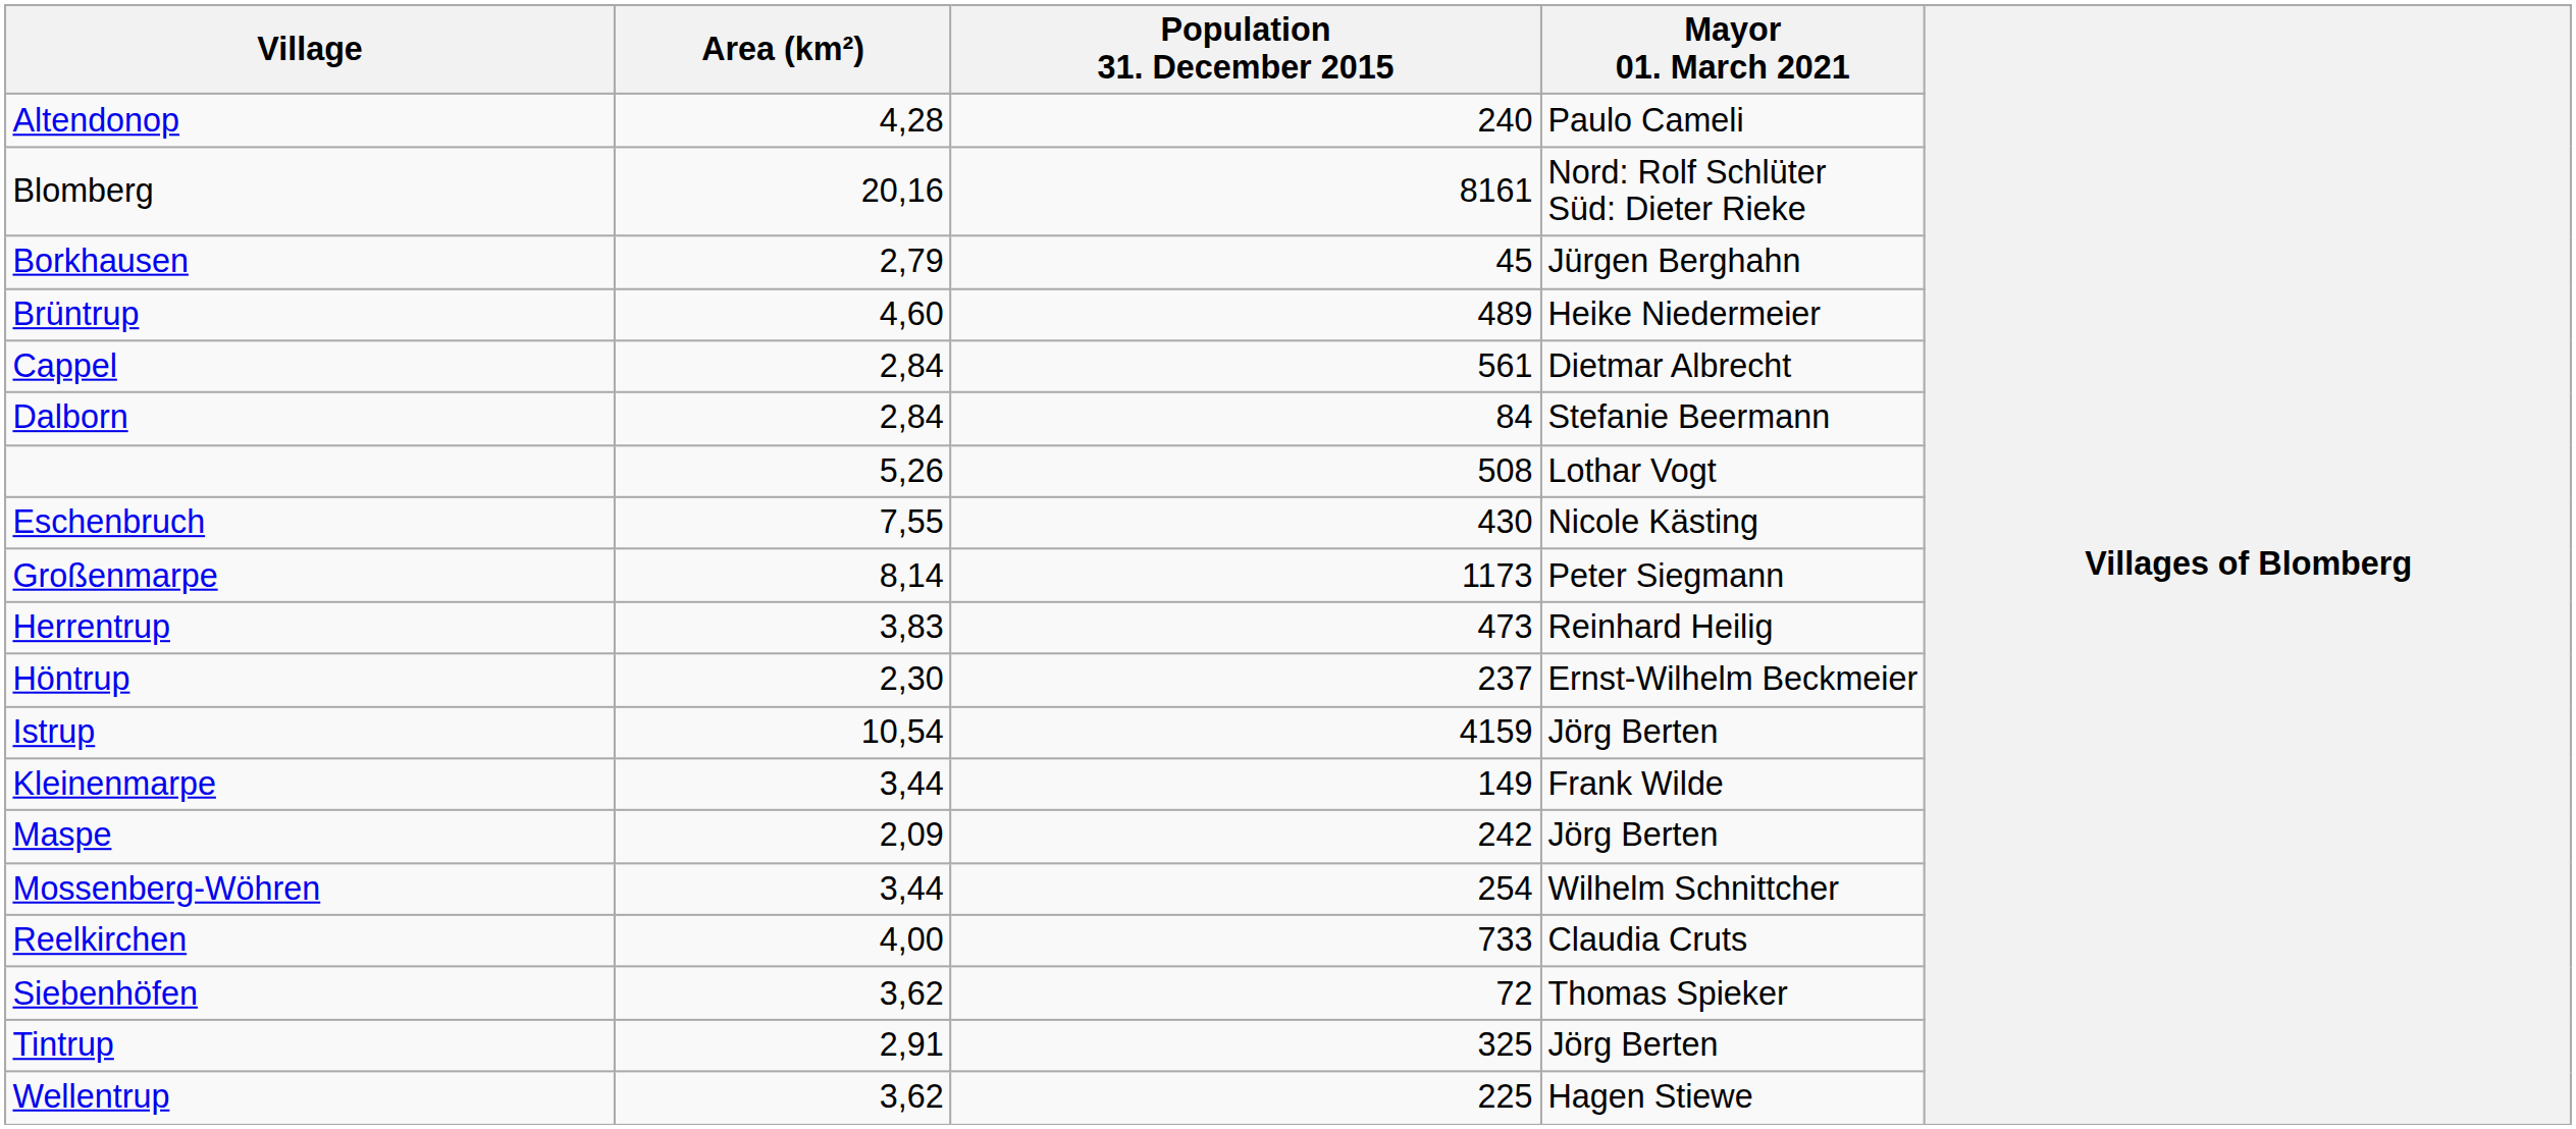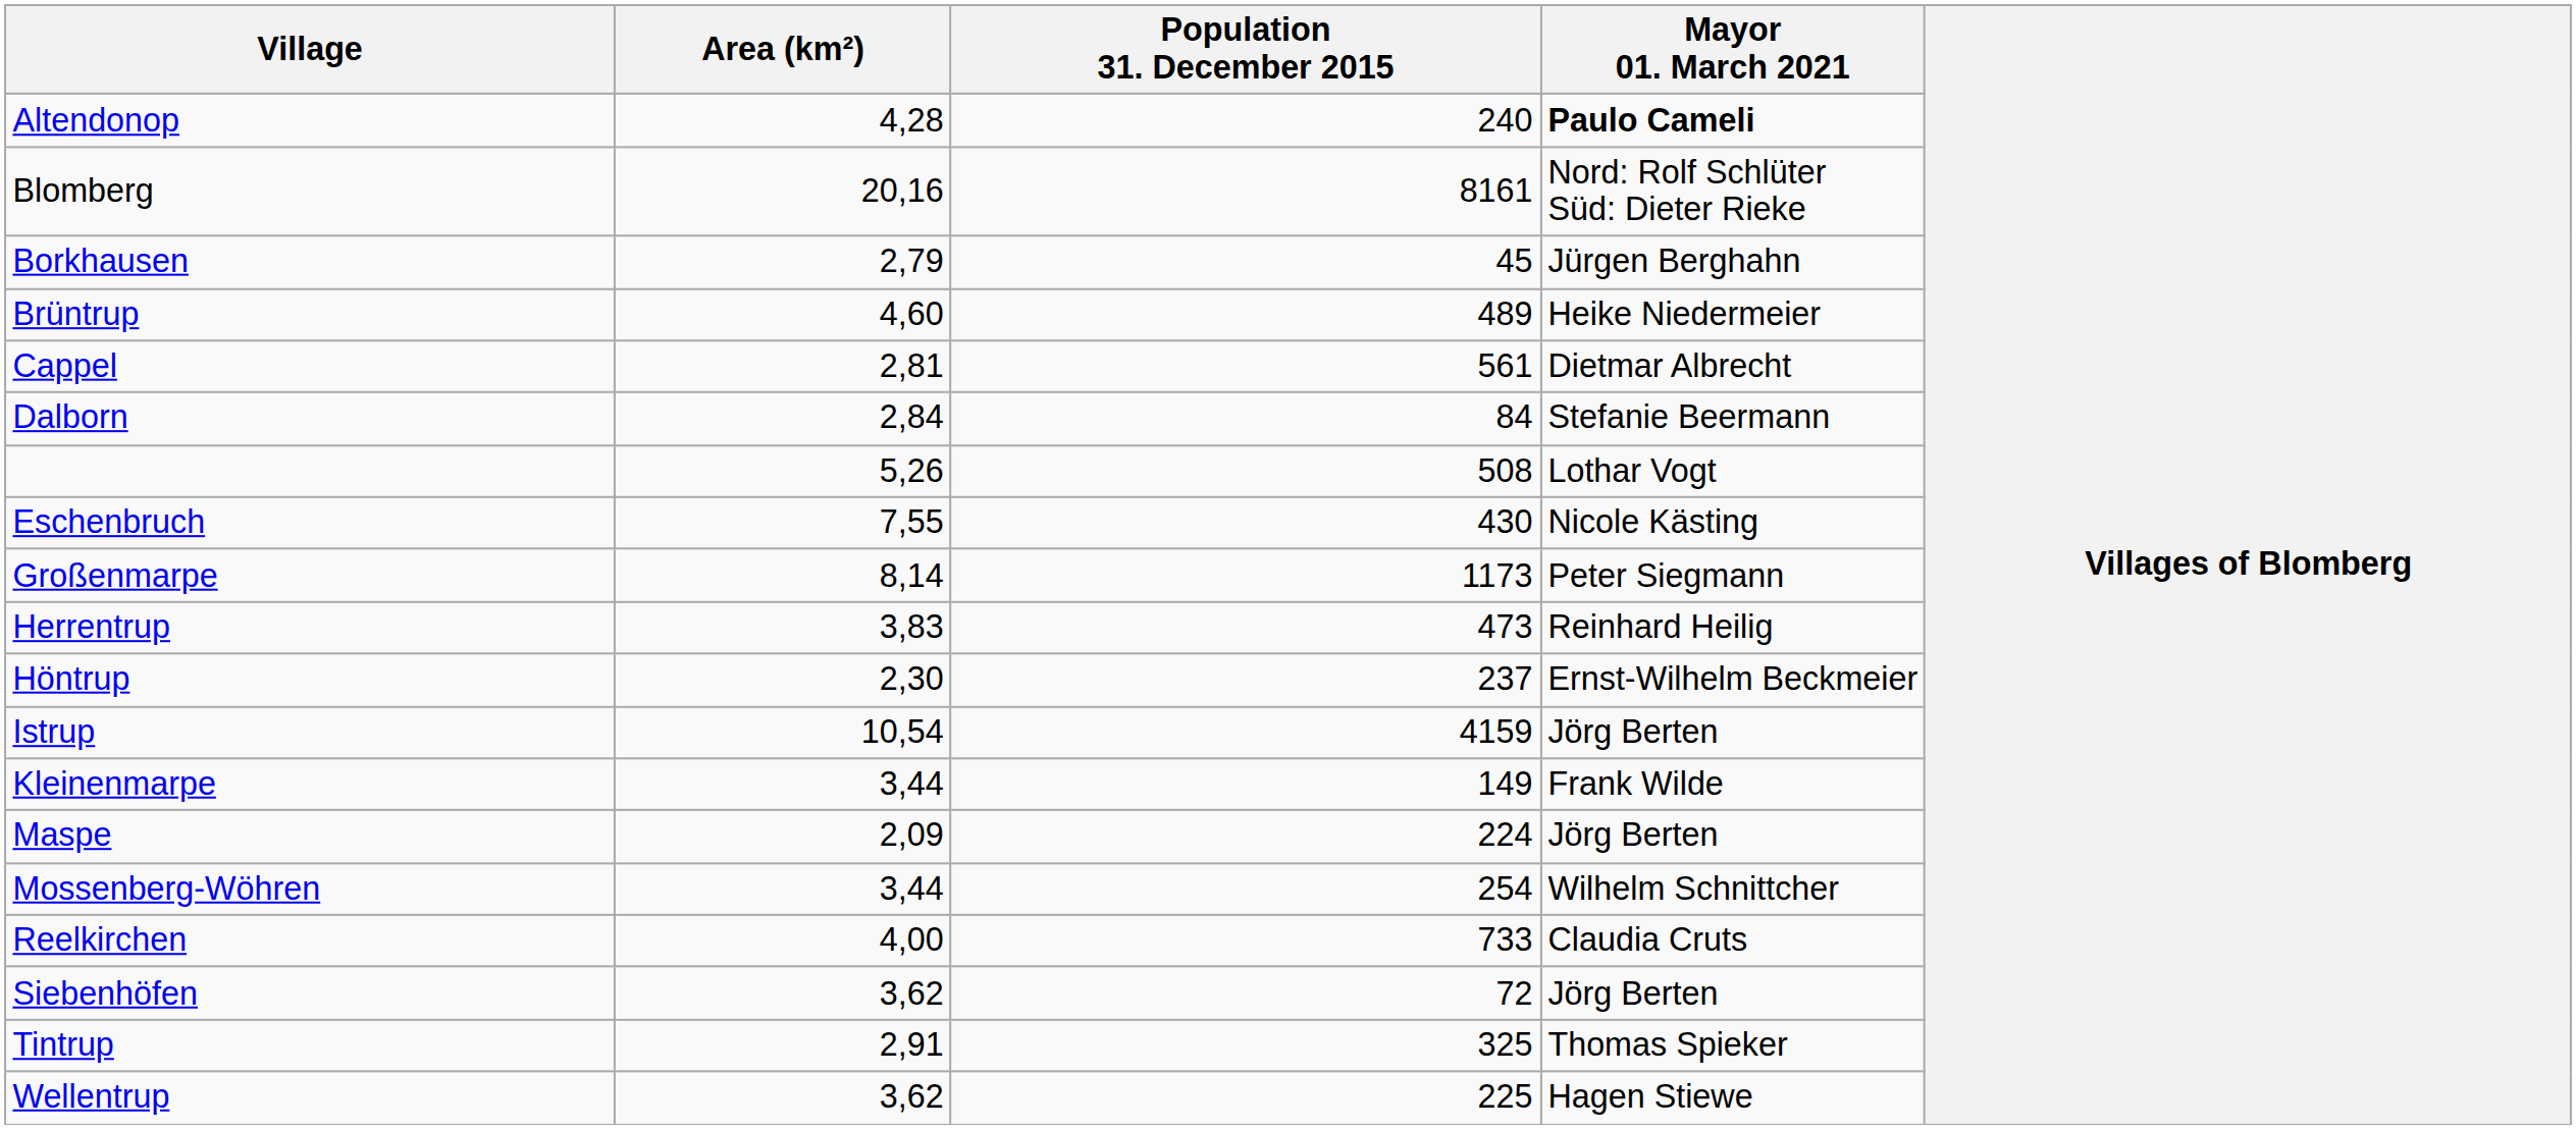Altendonop | Mayor 01. March 2021: normal -> bold
Cappel | Area (km²): 2,84 -> 2,81
Maspe | Population 31. December 2015: 242 -> 224
Siebenhöfen | Mayor 01. March 2021: Thomas Spieker -> Jörg Berten
Tintrup | Mayor 01. March 2021: Jörg Berten -> Thomas Spieker
